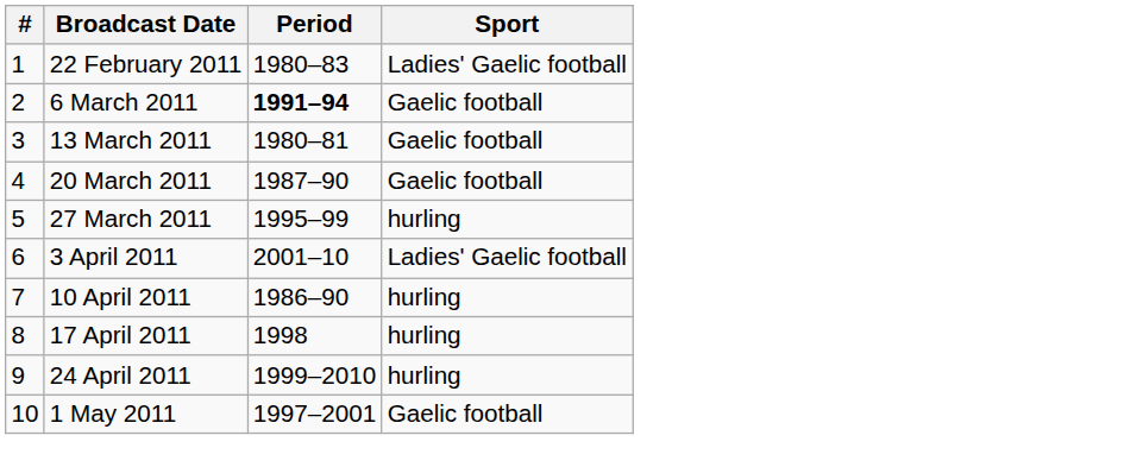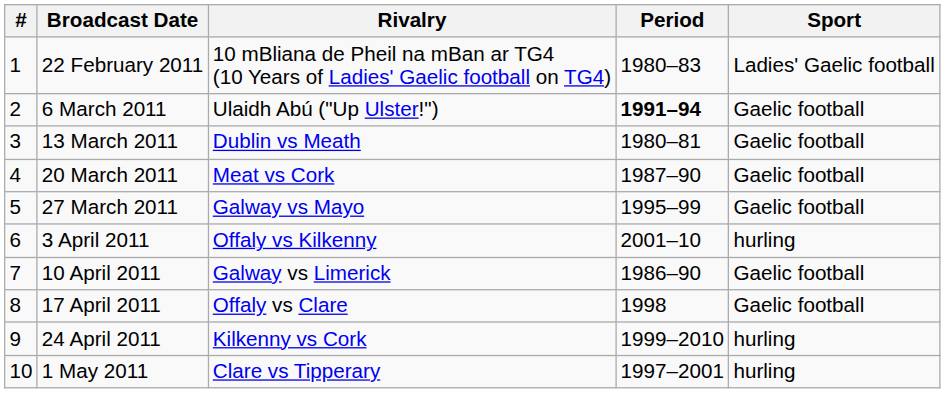+ column: Rivalry | 10 mBliana de Pheil na mBan ar TG4 (10 Years of Ladies' Gaelic football on TG4) | Ulaidh Abú ("Up Ulster!") | Dublin vs Meath | Meat vs Cork | Galway vs Mayo | Offaly vs Kilkenny | Galway vs Limerick | Offaly vs Clare | Kilkenny vs Cork | Clare vs Tipperary
27 March 2011 | Sport: hurling -> Gaelic football
3 April 2011 | Sport: Ladies' Gaelic football -> hurling
10 April 2011 | Sport: hurling -> Gaelic football
17 April 2011 | Sport: hurling -> Gaelic football
1 May 2011 | Sport: Gaelic football -> hurling
